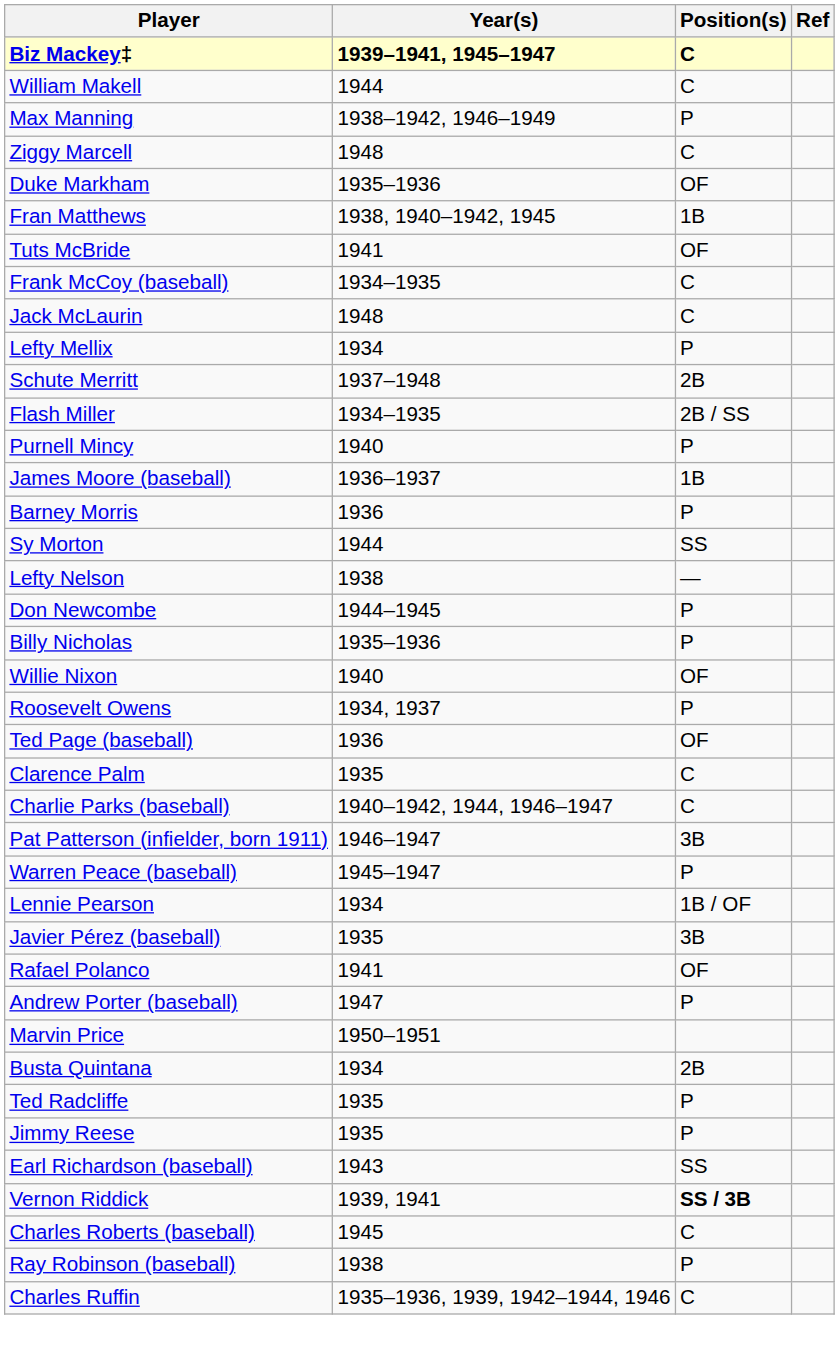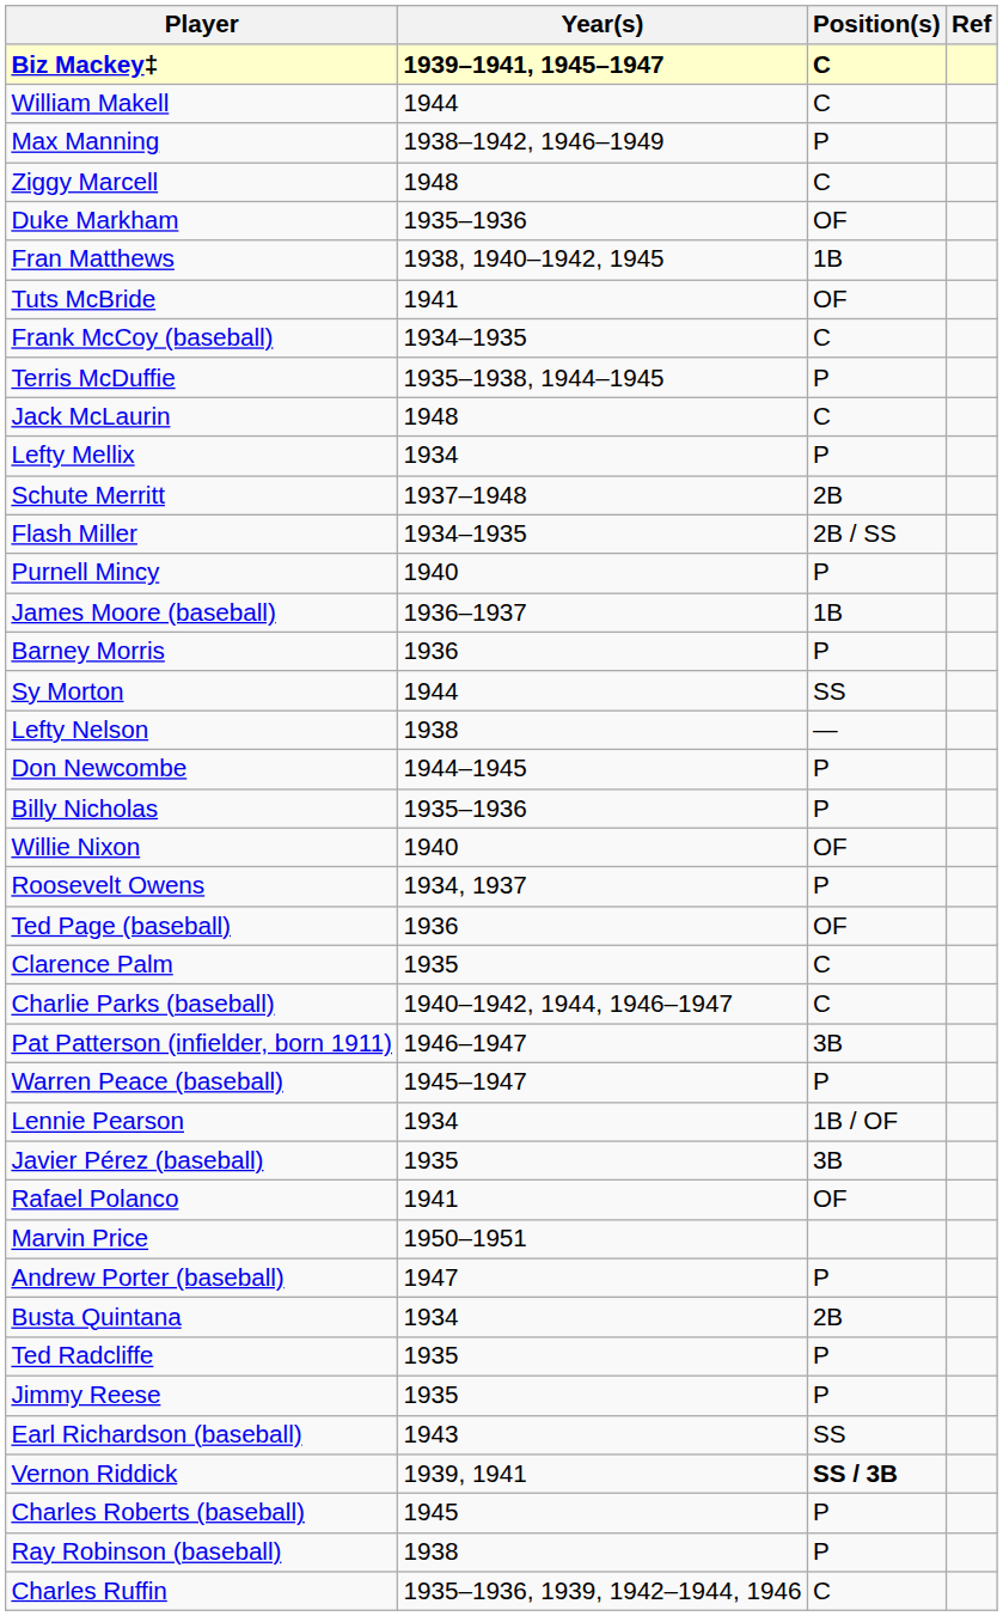+ row: Terris McDuffie | 1935–1938, 1944–1945 | P
rows swapped: Andrew Porter (baseball) <-> Marvin Price
Charles Roberts (baseball) | Position(s): C -> P
